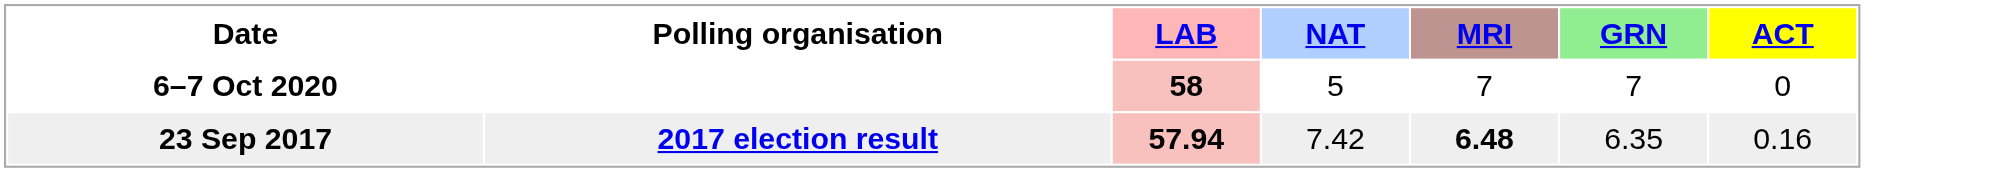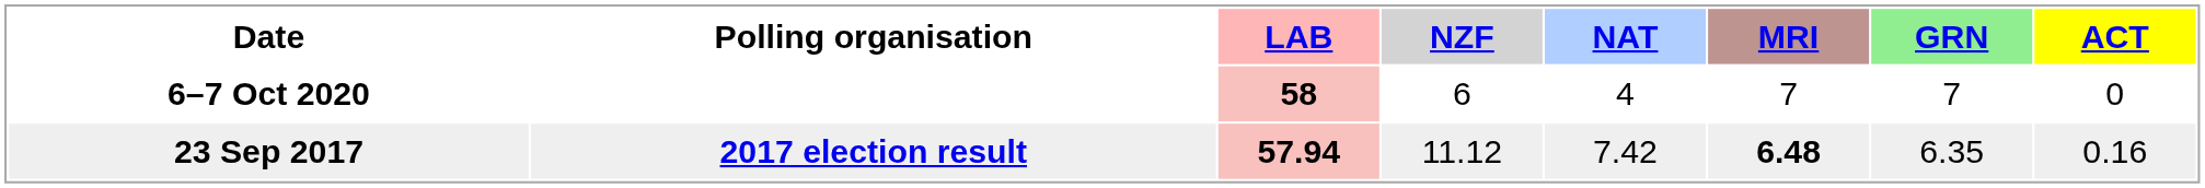+ column: NZF | 6 | 11.12
6–7 Oct 2020 | NAT: 5 -> 4
